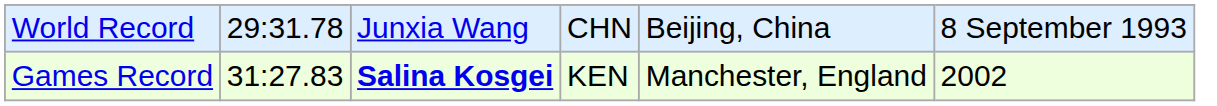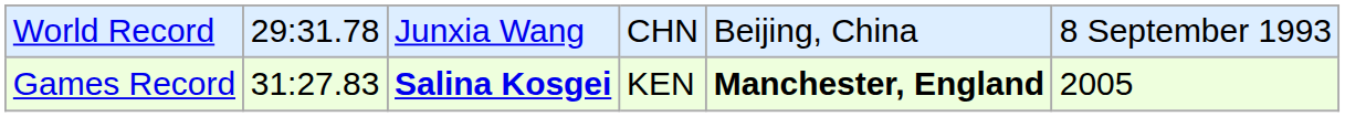Games Record | column 5: normal -> bold
Games Record | column 6: 2002 -> 2005
